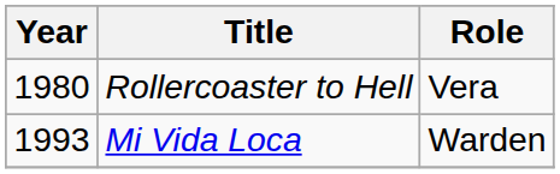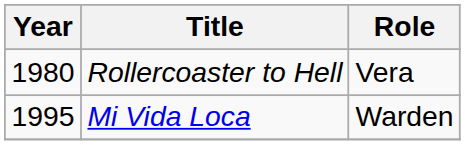Mi Vida Loca | Year: 1993 -> 1995
